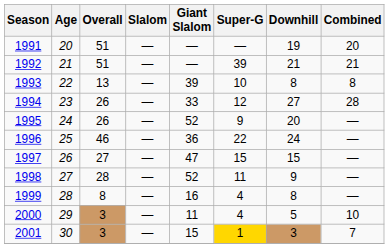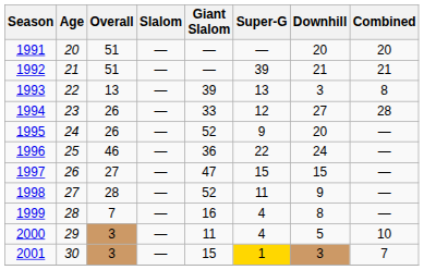1991 | Downhill: 19 -> 20
1993 | Super-G: 10 -> 13
1993 | Downhill: 8 -> 3
1999 | Overall: 8 -> 7
